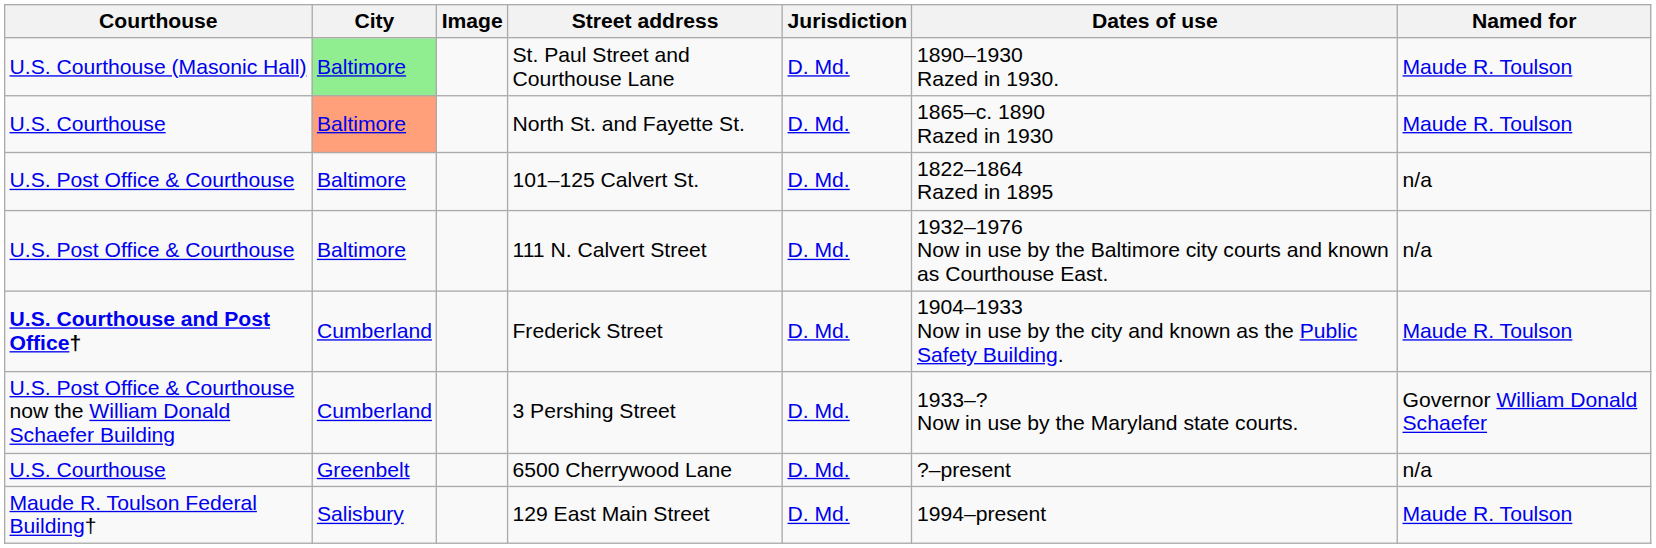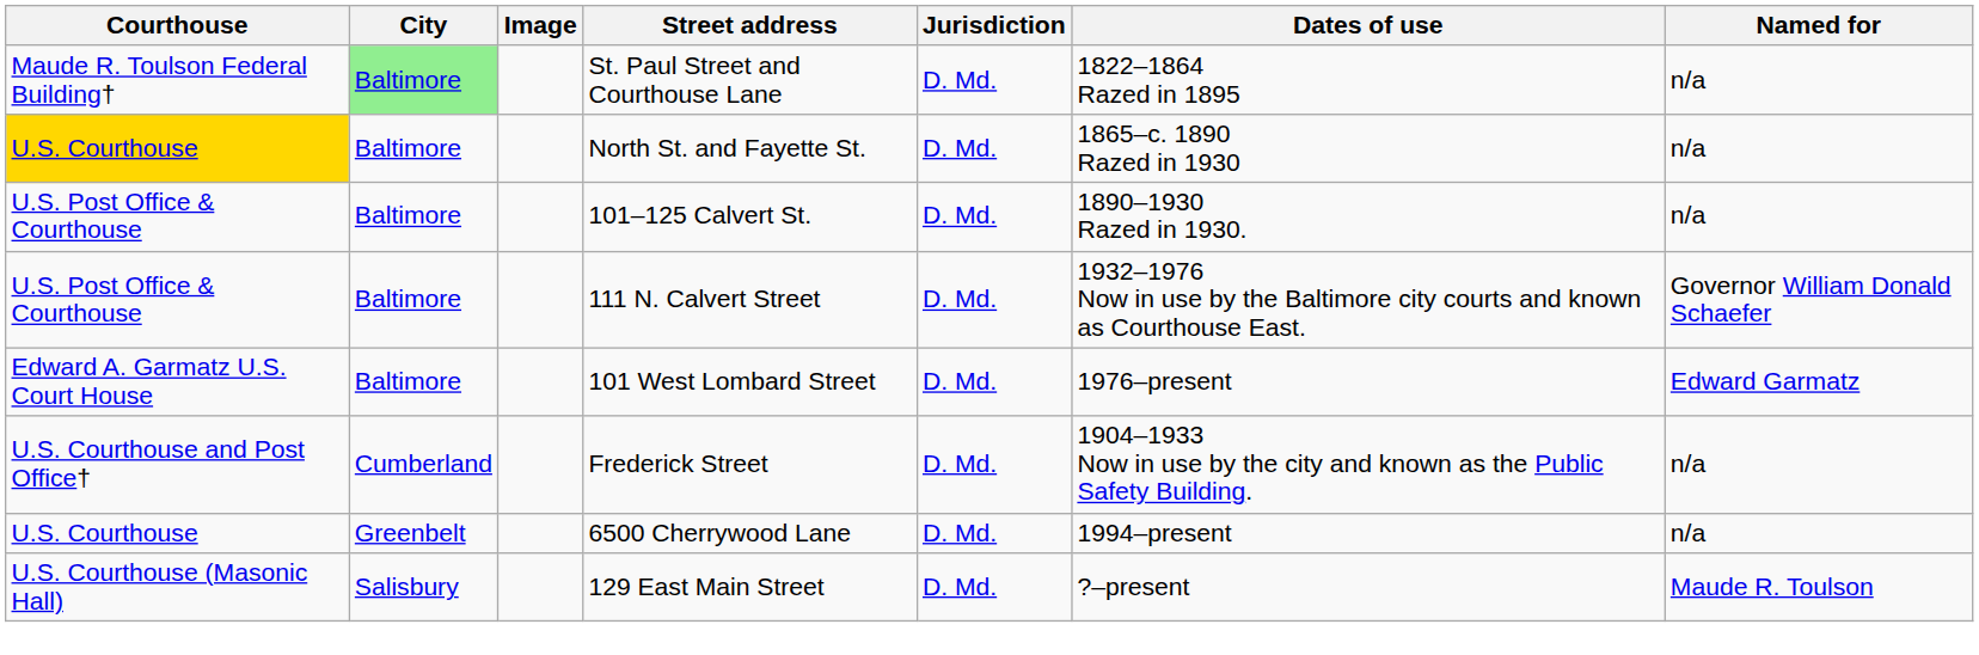St. Paul Street and Courthouse Lane | Courthouse: U.S. Courthouse (Masonic Hall) -> Maude R. Toulson Federal Building†
St. Paul Street and Courthouse Lane | Dates of use: 1890–1930 Razed in 1930. -> 1822–1864 Razed in 1895
St. Paul Street and Courthouse Lane | Named for: Maude R. Toulson -> n/a
North St. and Fayette St. | Courthouse: no background -> gold background
North St. and Fayette St. | City: lightsalmon background -> no background
North St. and Fayette St. | Named for: Maude R. Toulson -> n/a
101–125 Calvert St. | Dates of use: 1822–1864 Razed in 1895 -> 1890–1930 Razed in 1930.
111 N. Calvert Street | Named for: n/a -> Governor William Donald Schaefer
+ row: Edward A. Garmatz U.S. Court House | Baltimore | 101 West Lombard Street | D. Md. | 1976–present | Edward Garmatz
Frederick Street | Courthouse: bold -> normal
Frederick Street | Named for: Maude R. Toulson -> n/a
- row: U.S. Post Office & Courthouse now the William Donald Schaefer Building | Cumberland | 3 Pershing Street | D. Md. | 1933–? Now in use by the Maryland state courts. | Governor William Donald Schaefer
6500 Cherrywood Lane | Dates of use: ?–present -> 1994–present
129 East Main Street | Courthouse: Maude R. Toulson Federal Building† -> U.S. Courthouse (Masonic Hall)
129 East Main Street | Dates of use: 1994–present -> ?–present
